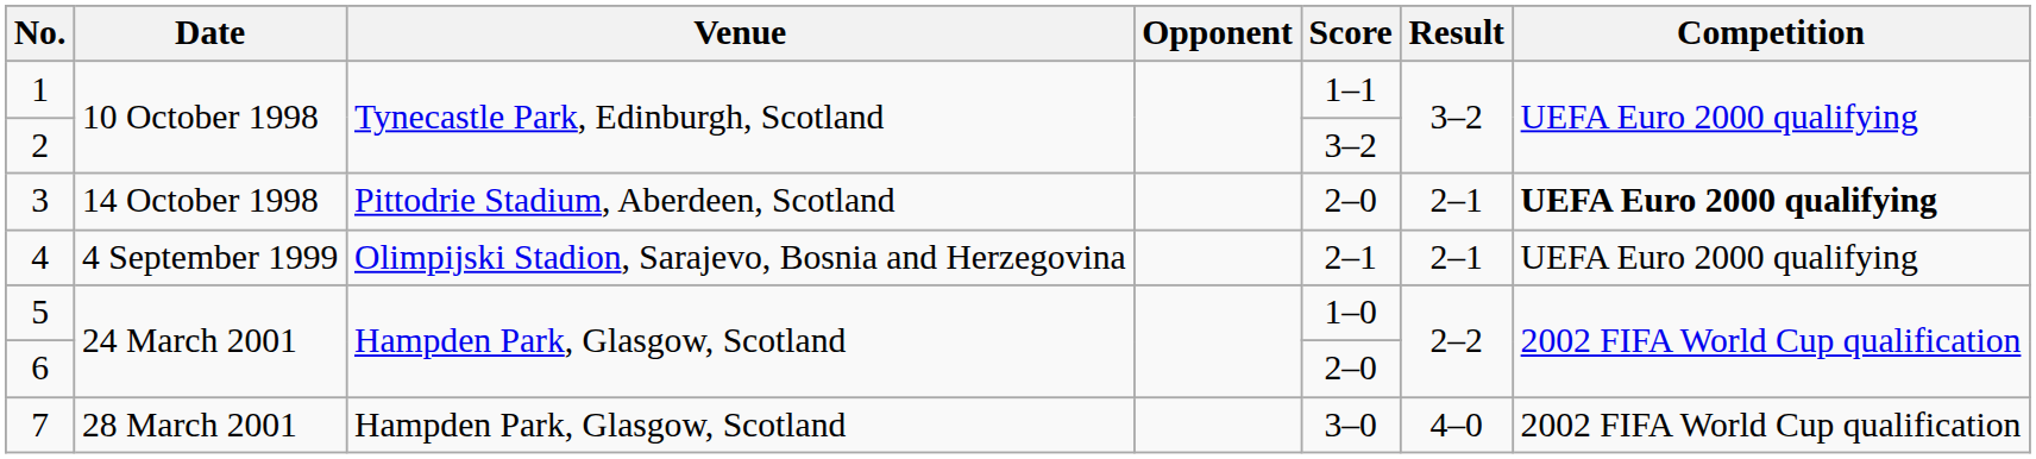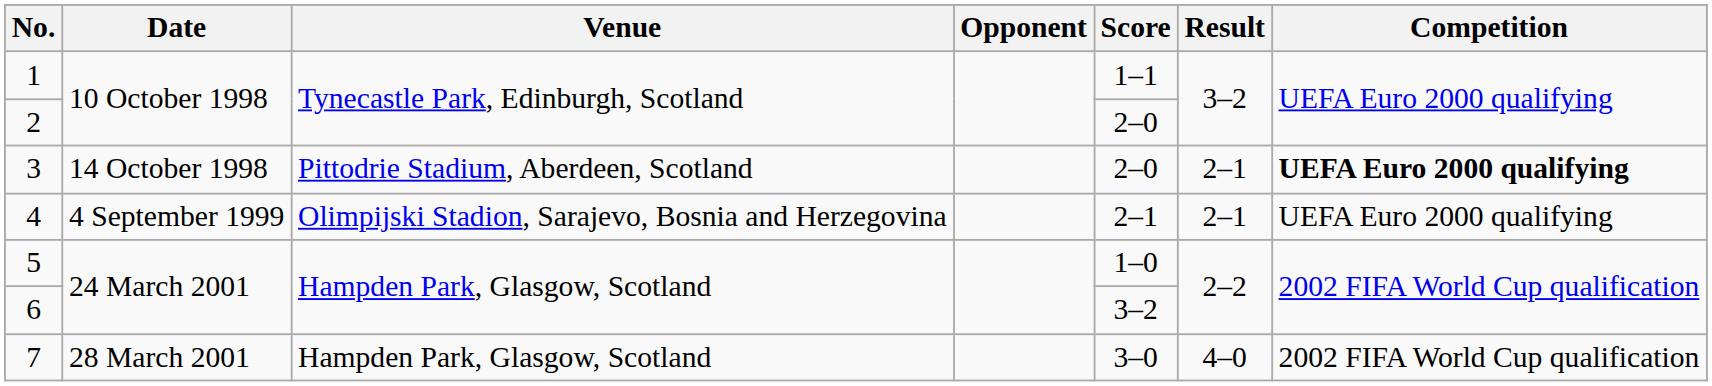2 | Score: 3–2 -> 2–0
6 | Score: 2–0 -> 3–2
